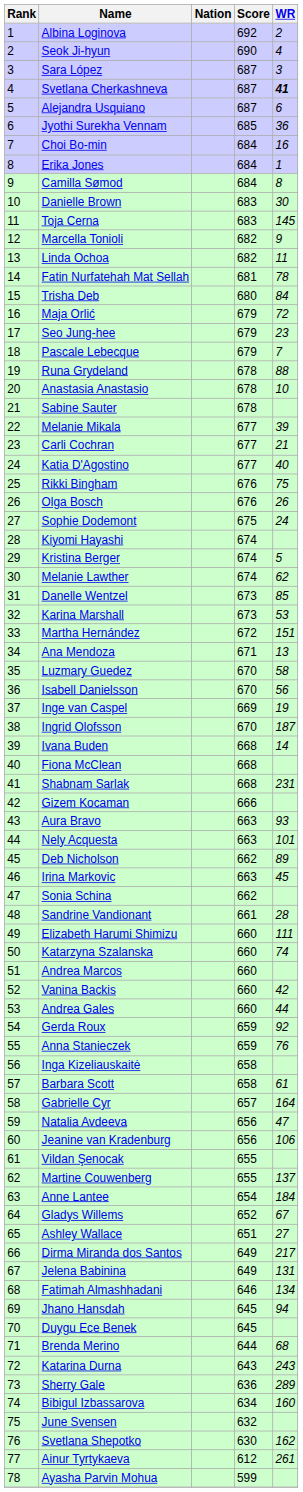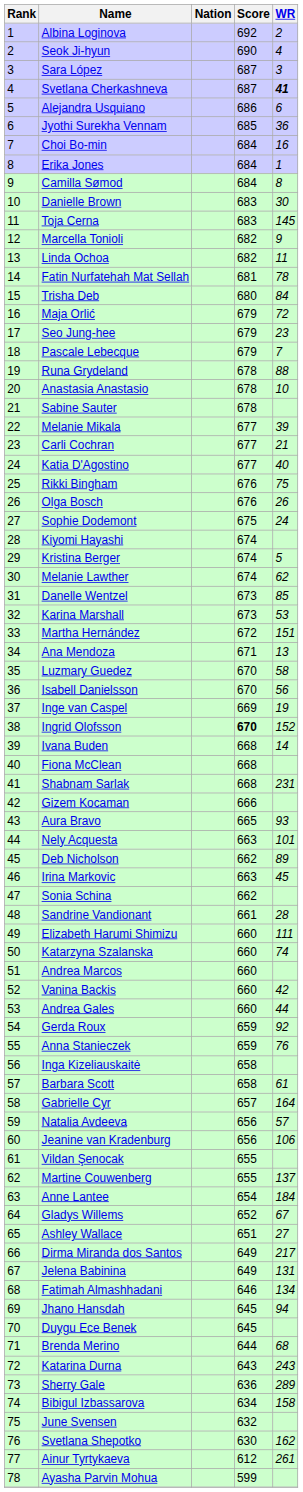Alejandra Usquiano | Score: 687 -> 686
Ingrid Olofsson | Score: normal -> bold
Ingrid Olofsson | WR: 187 -> 152
Aura Bravo | Score: 663 -> 665
Natalia Avdeeva | WR: 47 -> 57
Bibigul Izbassarova | WR: 160 -> 158
